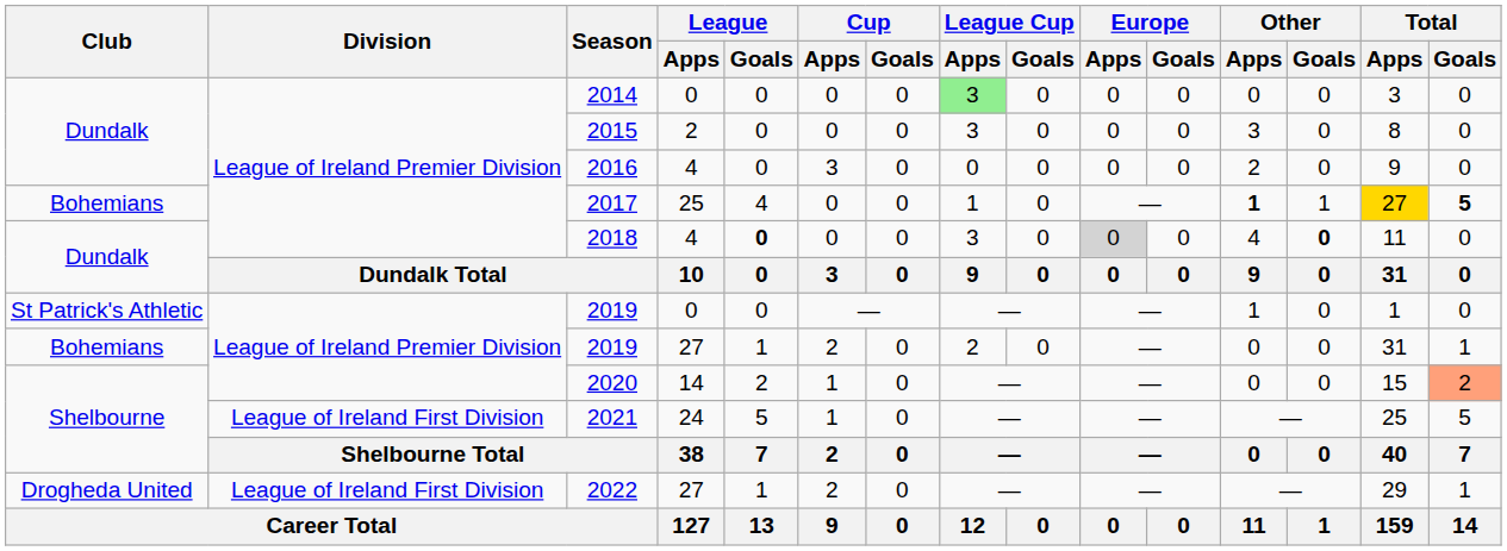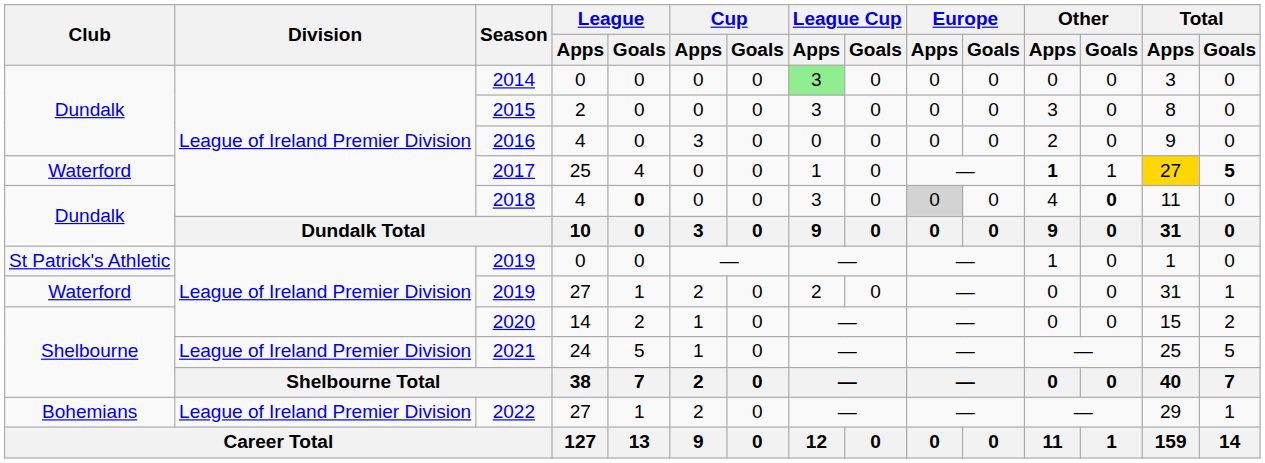2017 | Club: Bohemians -> Waterford
2019 / 27 | Club: Bohemians -> Waterford
2020 | Total / Goals: lightsalmon background -> no background
2021 | Division: League of Ireland First Division -> League of Ireland Premier Division
2022 | Club: Drogheda United -> Bohemians
2022 | Division: League of Ireland First Division -> League of Ireland Premier Division
